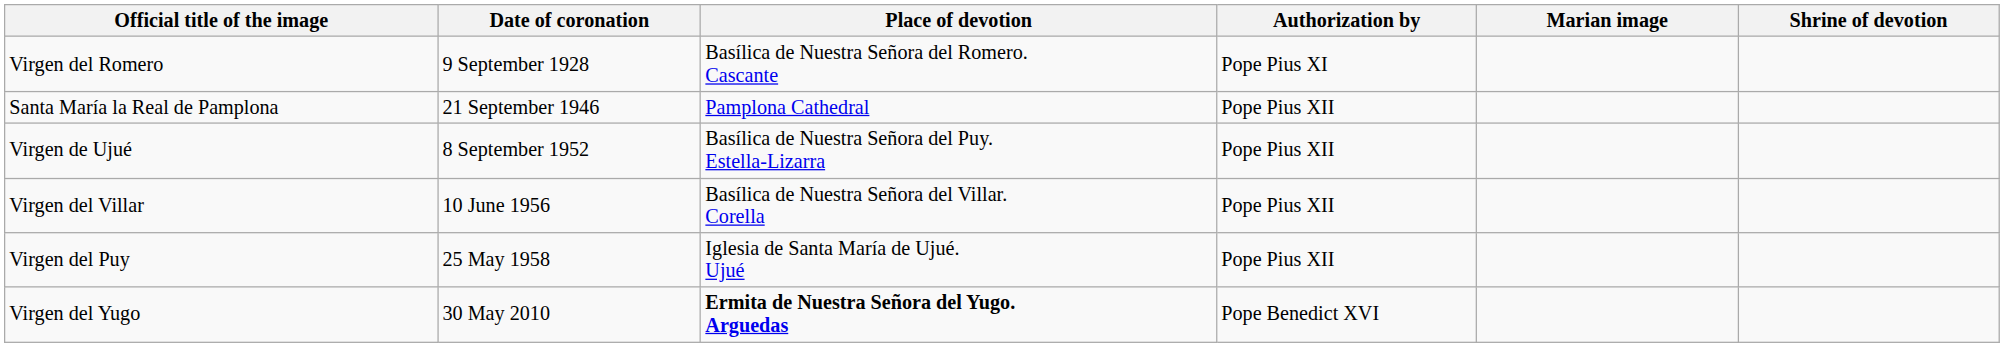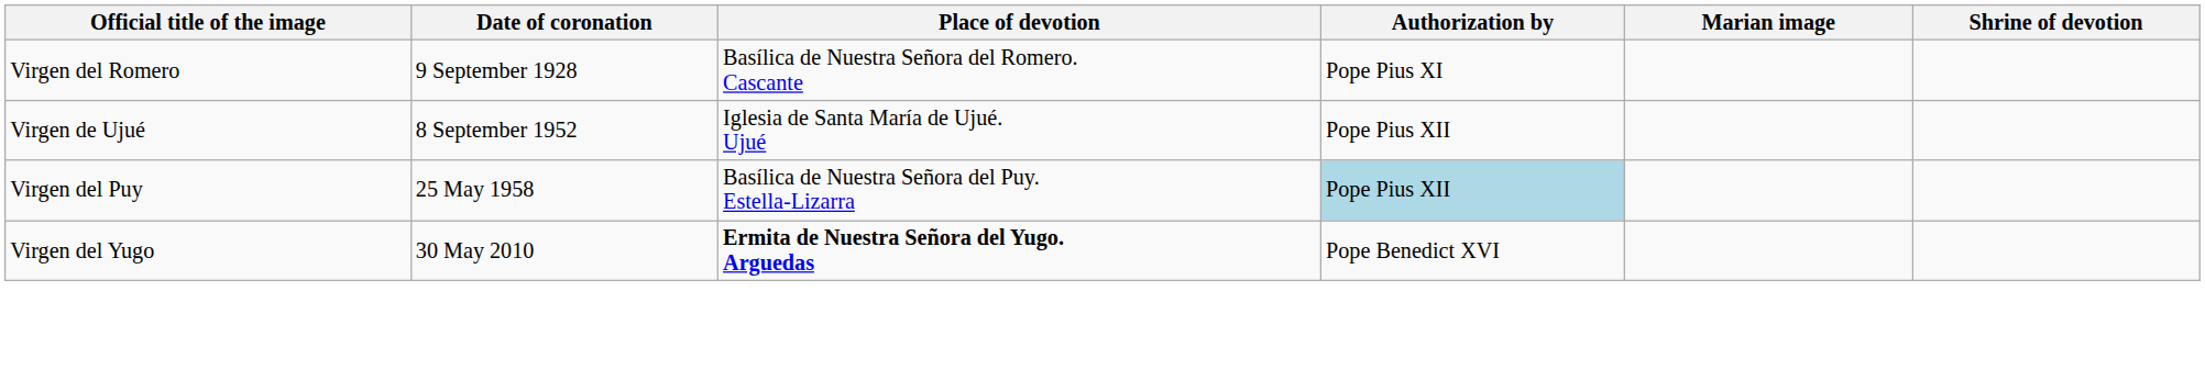- row: Santa María la Real de Pamplona | 21 September 1946 | Pamplona Cathedral | Pope Pius XII
Virgen de Ujué | Place of devotion: Basílica de Nuestra Señora del Puy. Estella-Lizarra -> Iglesia de Santa María de Ujué. Ujué
- row: Virgen del Villar | 10 June 1956 | Basílica de Nuestra Señora del Villar. Corella | Pope Pius XII
Virgen del Puy | Place of devotion: Iglesia de Santa María de Ujué. Ujué -> Basílica de Nuestra Señora del Puy. Estella-Lizarra
Virgen del Puy | Authorization by: no background -> lightblue background
